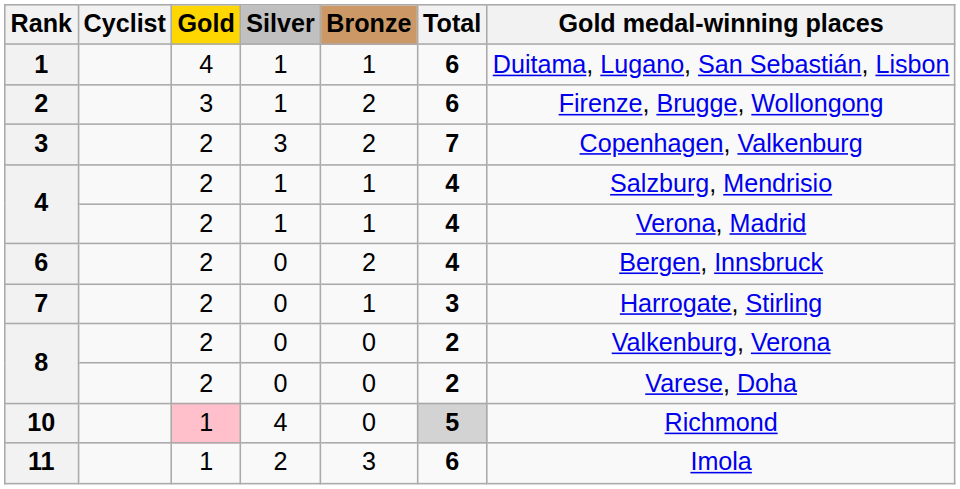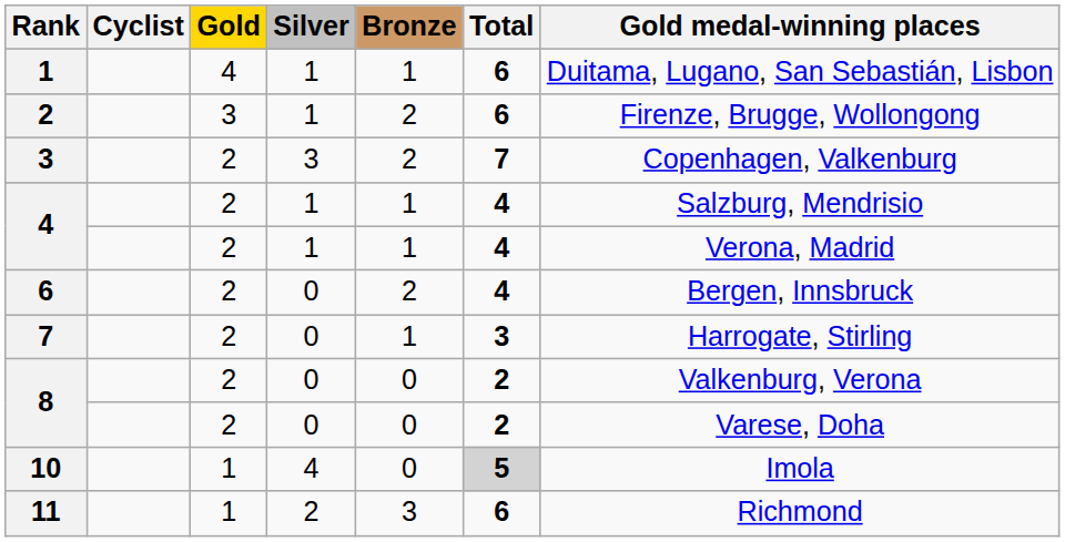10 | Gold: pink background -> no background
10 | Gold medal-winning places: Richmond -> Imola
11 | Gold medal-winning places: Imola -> Richmond
